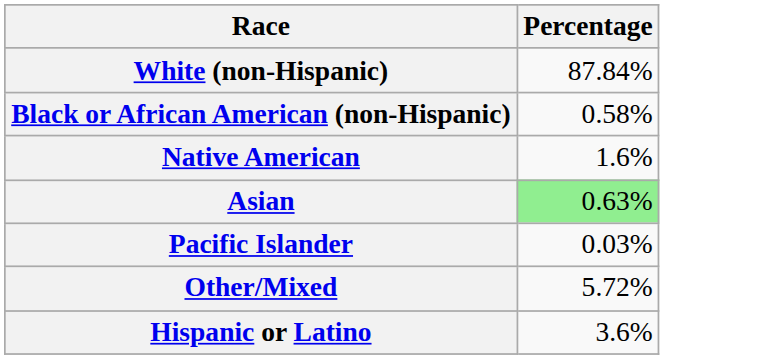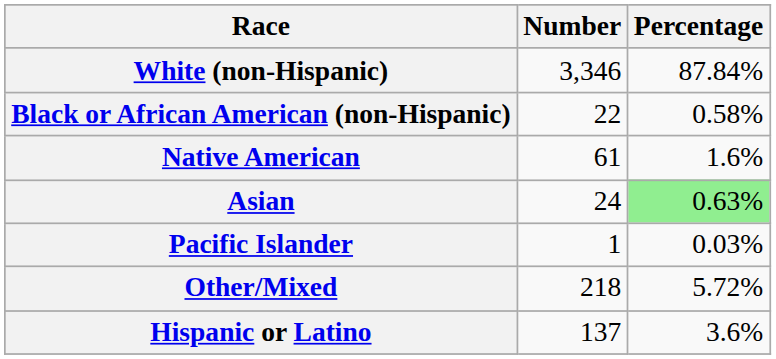+ column: Number | 3,346 | 22 | 61 | 24 | 1 | 218 | 137
